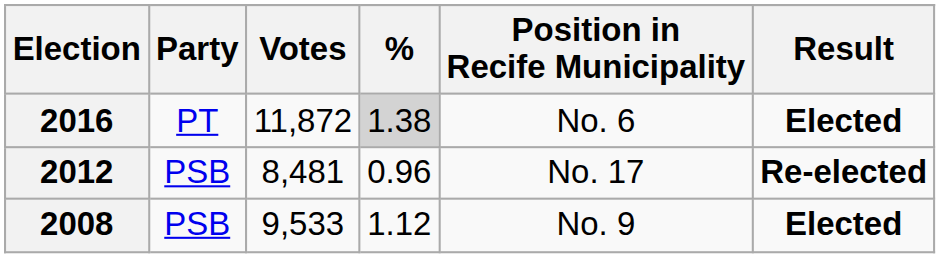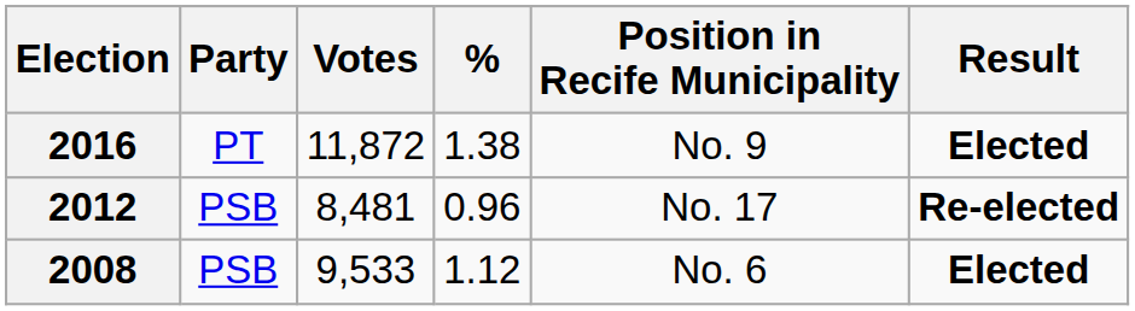2016 | %: lightgrey background -> no background
2016 | Position in Recife Municipality: No. 6 -> No. 9
2008 | Position in Recife Municipality: No. 9 -> No. 6
